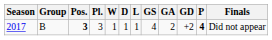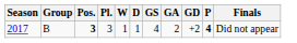- column: L | 1
